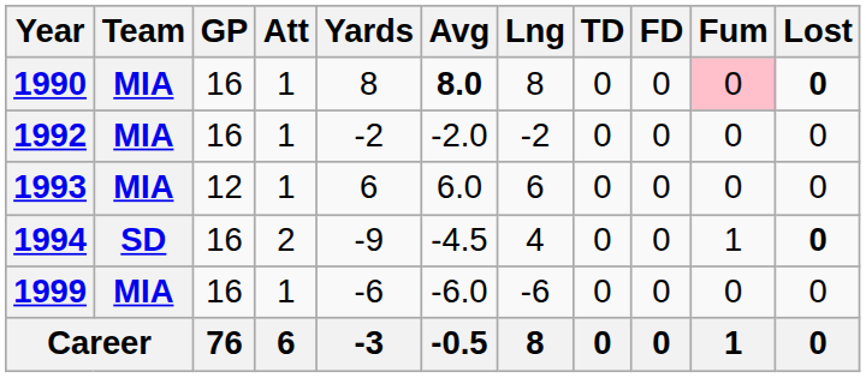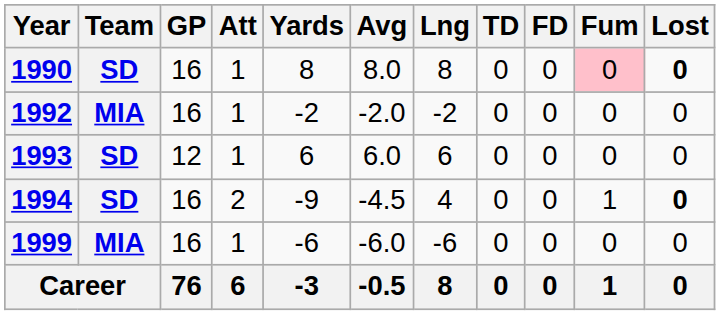1990 | Team: MIA -> SD
1990 | Avg: bold -> normal
1993 | Team: MIA -> SD
